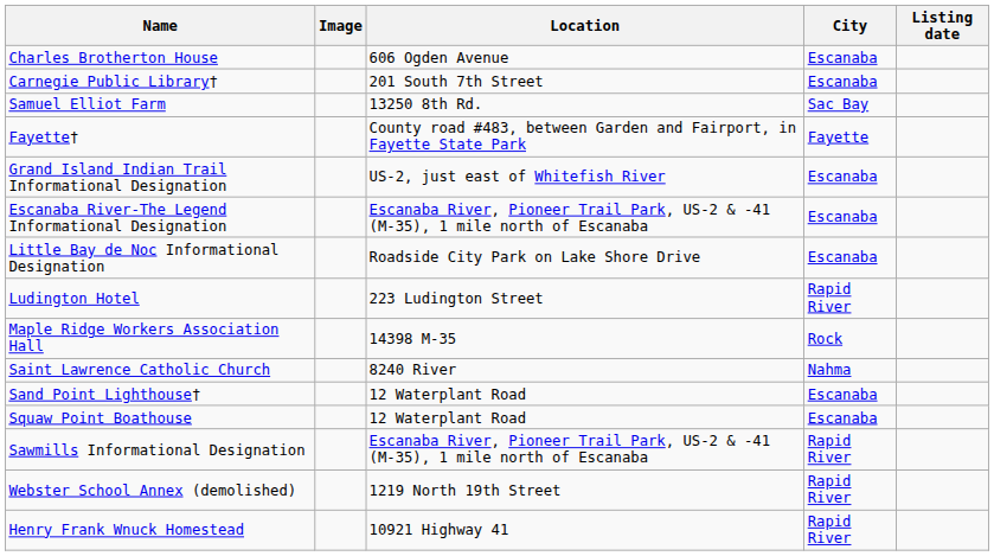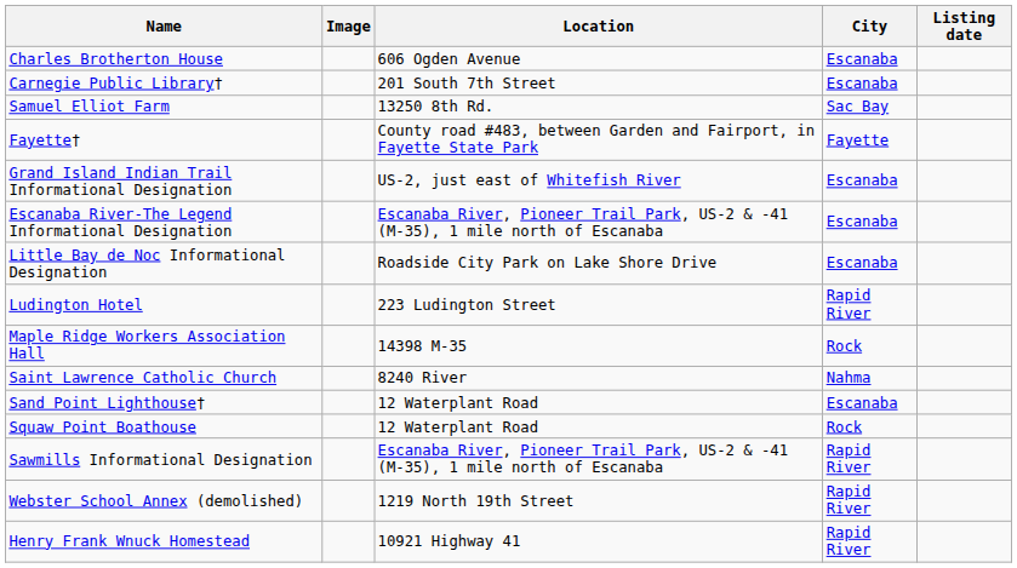Squaw Point Boathouse | City: Escanaba -> Rock
